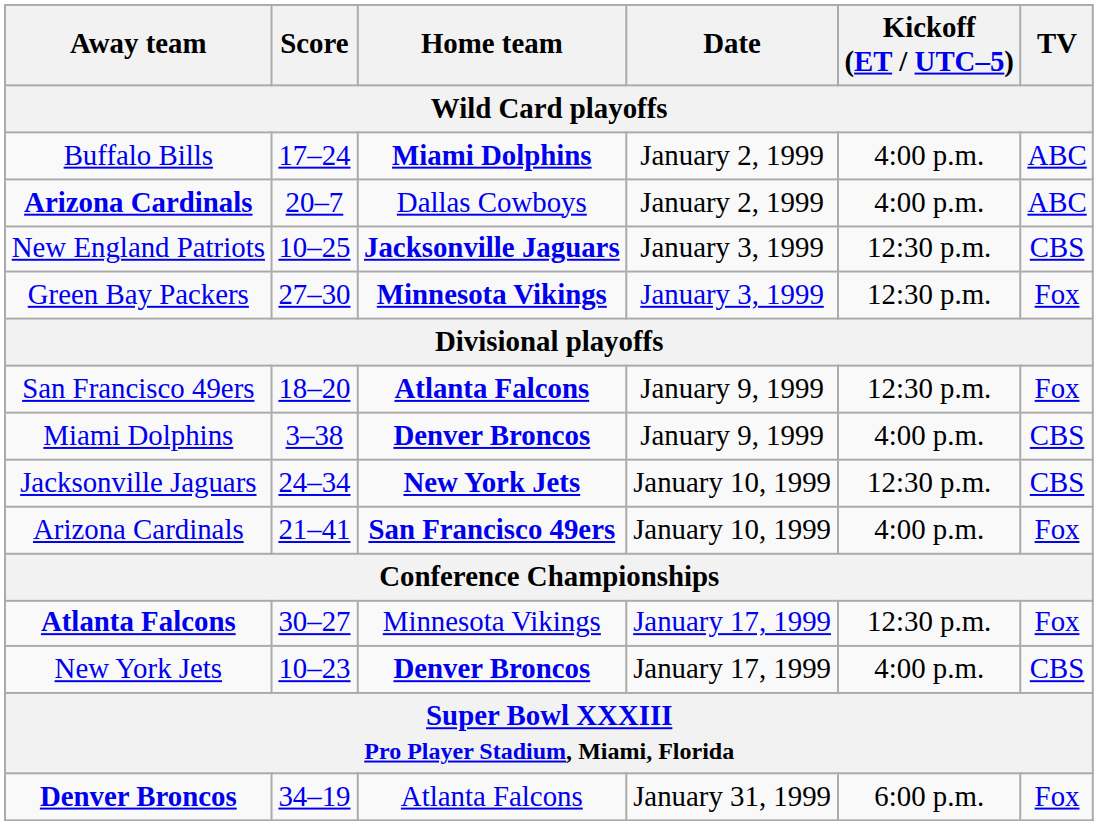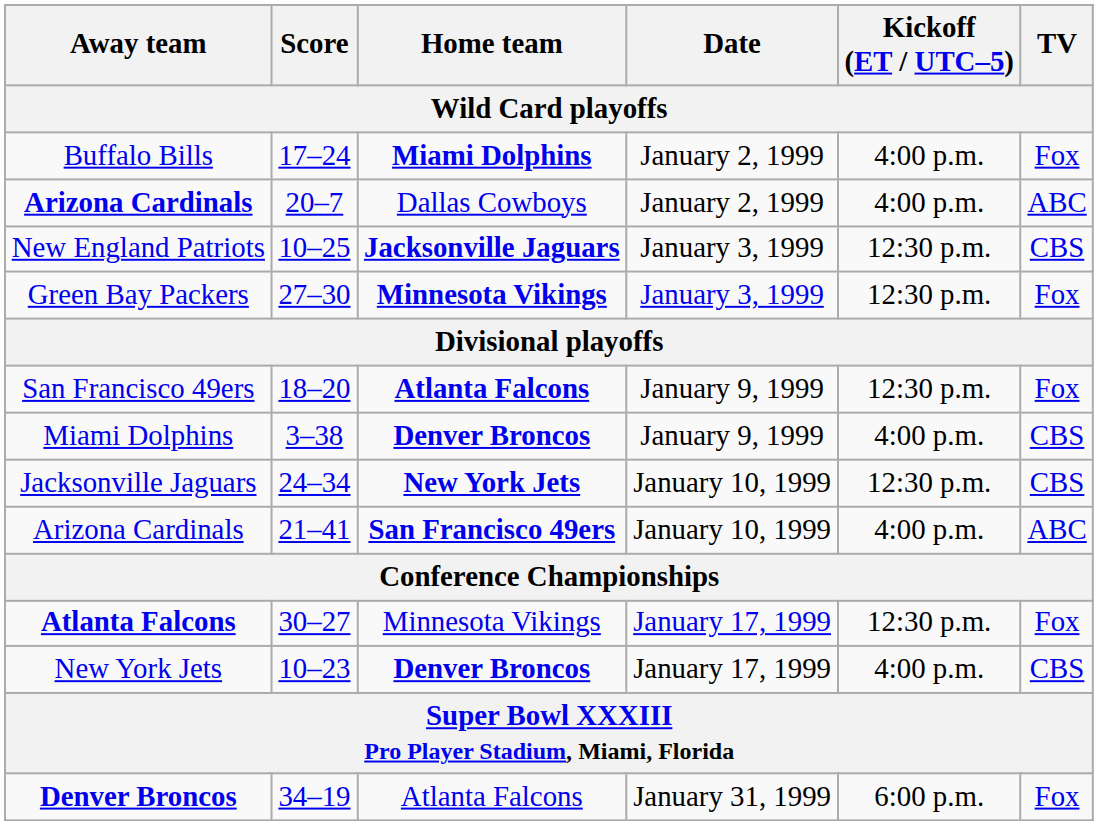Buffalo Bills | TV: ABC -> Fox
Arizona Cardinals / 21–41 | TV: Fox -> ABC
